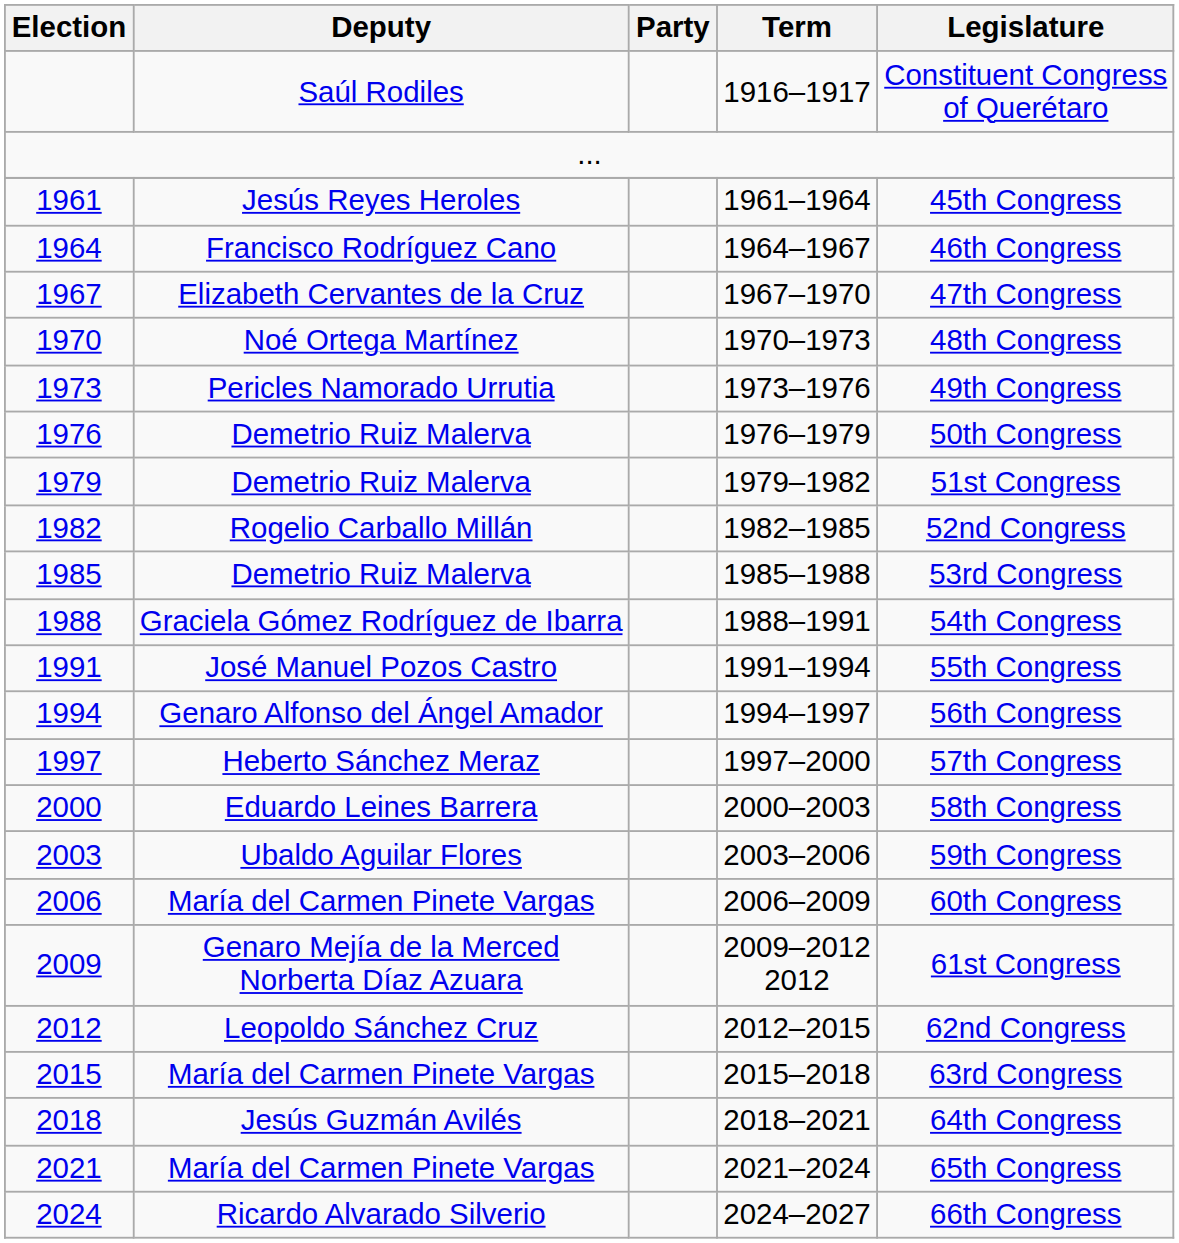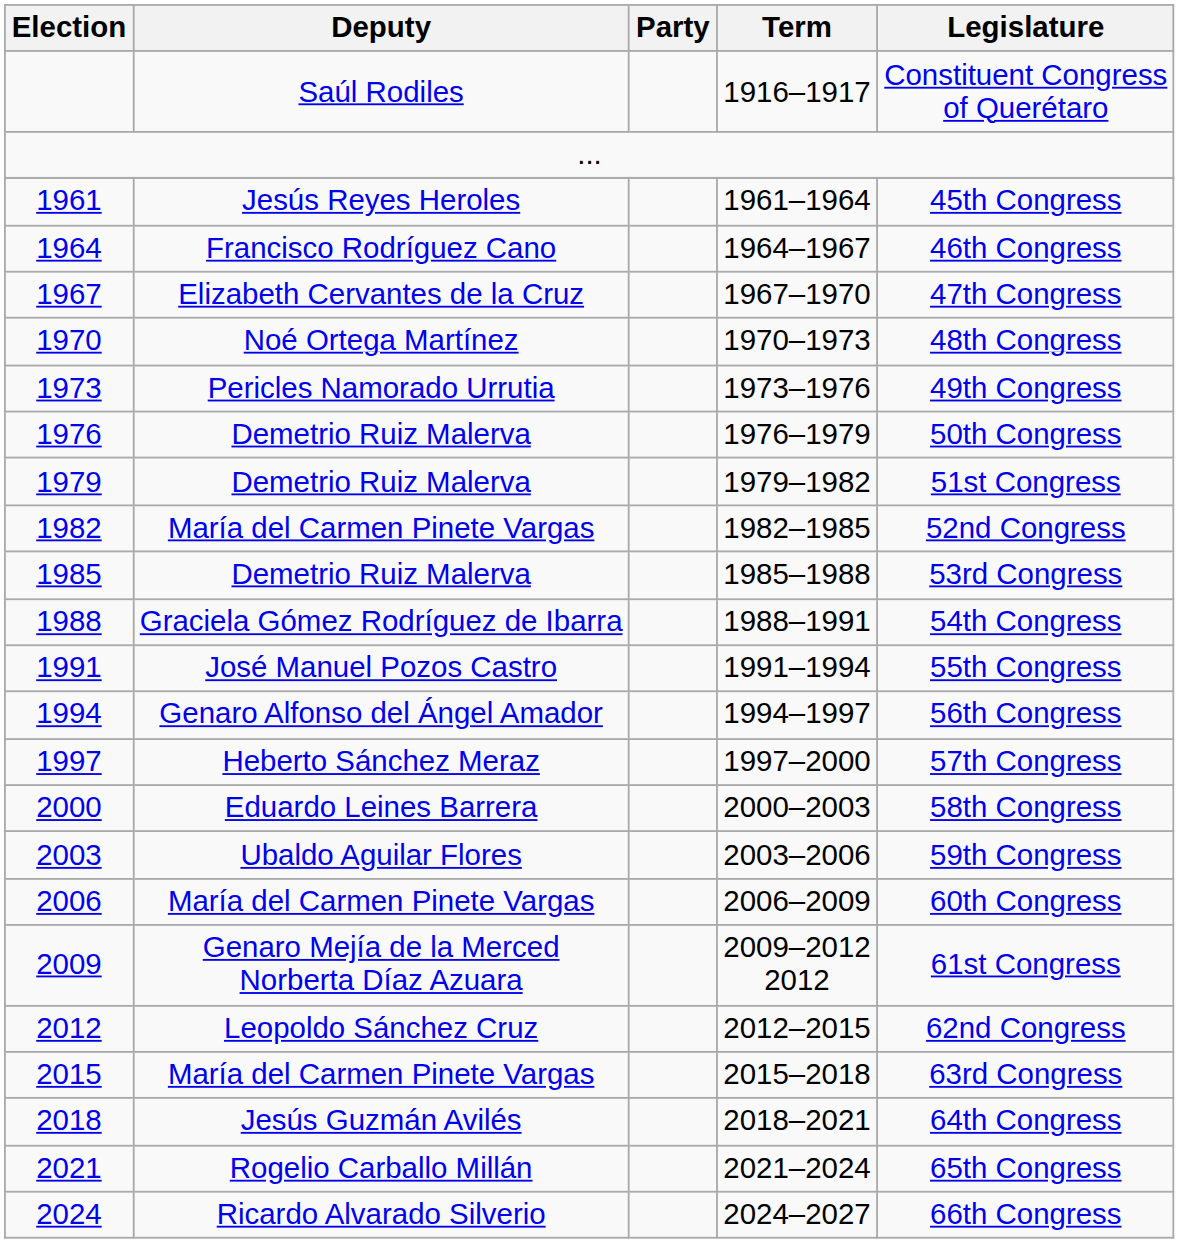1982 | Deputy: Rogelio Carballo Millán -> María del Carmen Pinete Vargas
2021 | Deputy: María del Carmen Pinete Vargas -> Rogelio Carballo Millán
